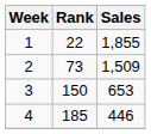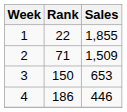2 | Rank: 73 -> 71
4 | Rank: 185 -> 186
